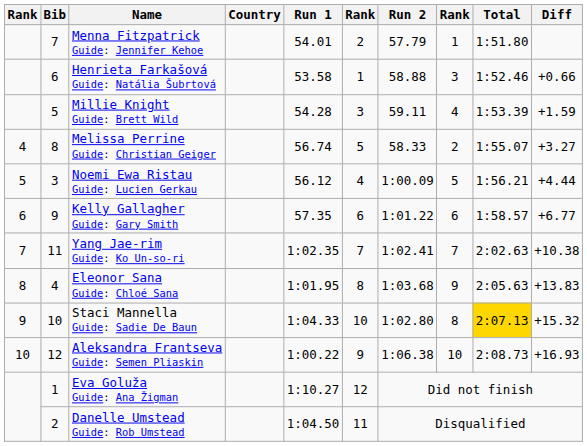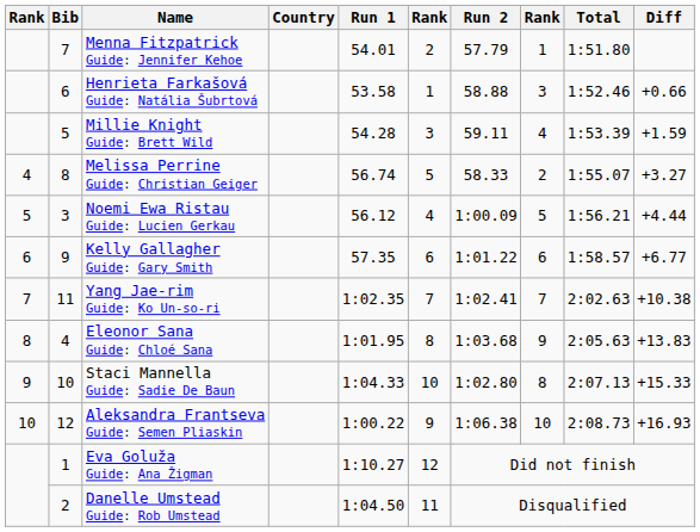Staci Mannella Guide: Sadie De Baun | Total: gold background -> no background
Staci Mannella Guide: Sadie De Baun | Diff: +15.32 -> +15.33
